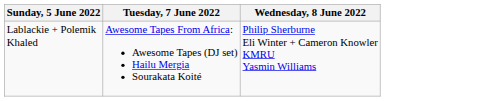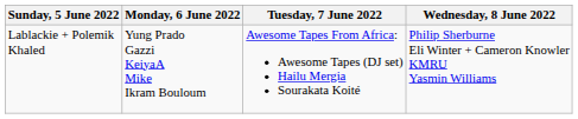+ column: Monday, 6 June 2022 | Yung Prado Gazzi KeiyaA Mike Ikram Bouloum
